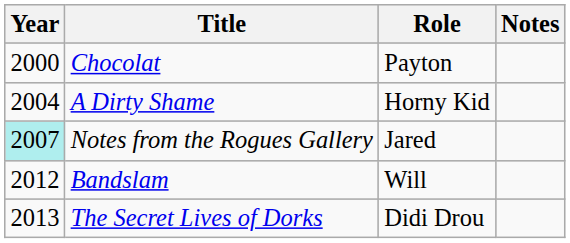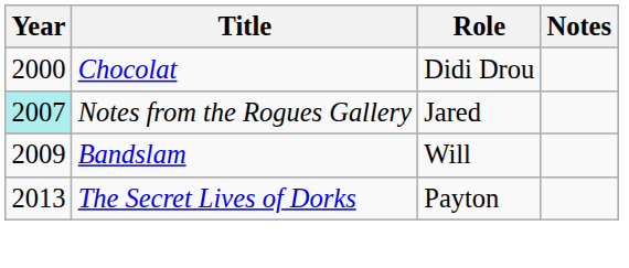Chocolat | Role: Payton -> Didi Drou
- row: 2004 | A Dirty Shame | Horny Kid
Bandslam | Year: 2012 -> 2009
The Secret Lives of Dorks | Role: Didi Drou -> Payton
